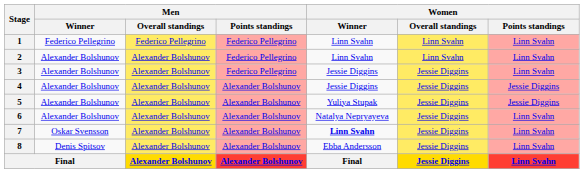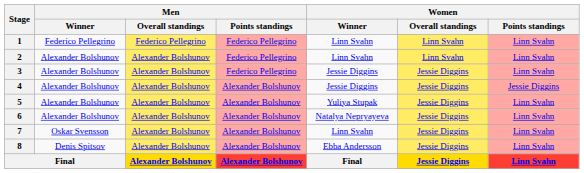5 | Women / Points standings: Jessie Diggins -> Linn Svahn
7 | Women / Winner: bold -> normal
